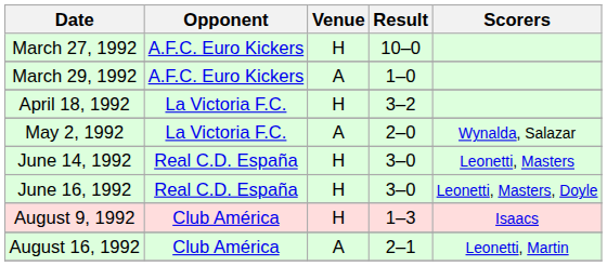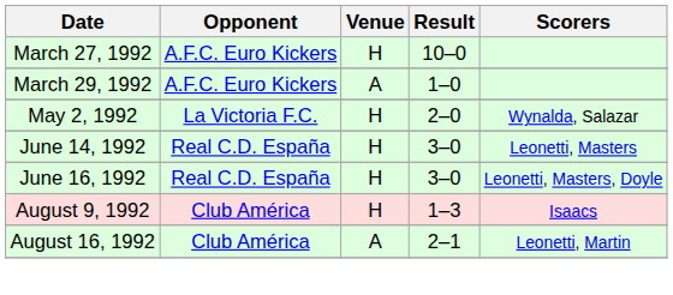- row: April 18, 1992 | La Victoria F.C. | H | 3–2
May 2, 1992 | Venue: A -> H
